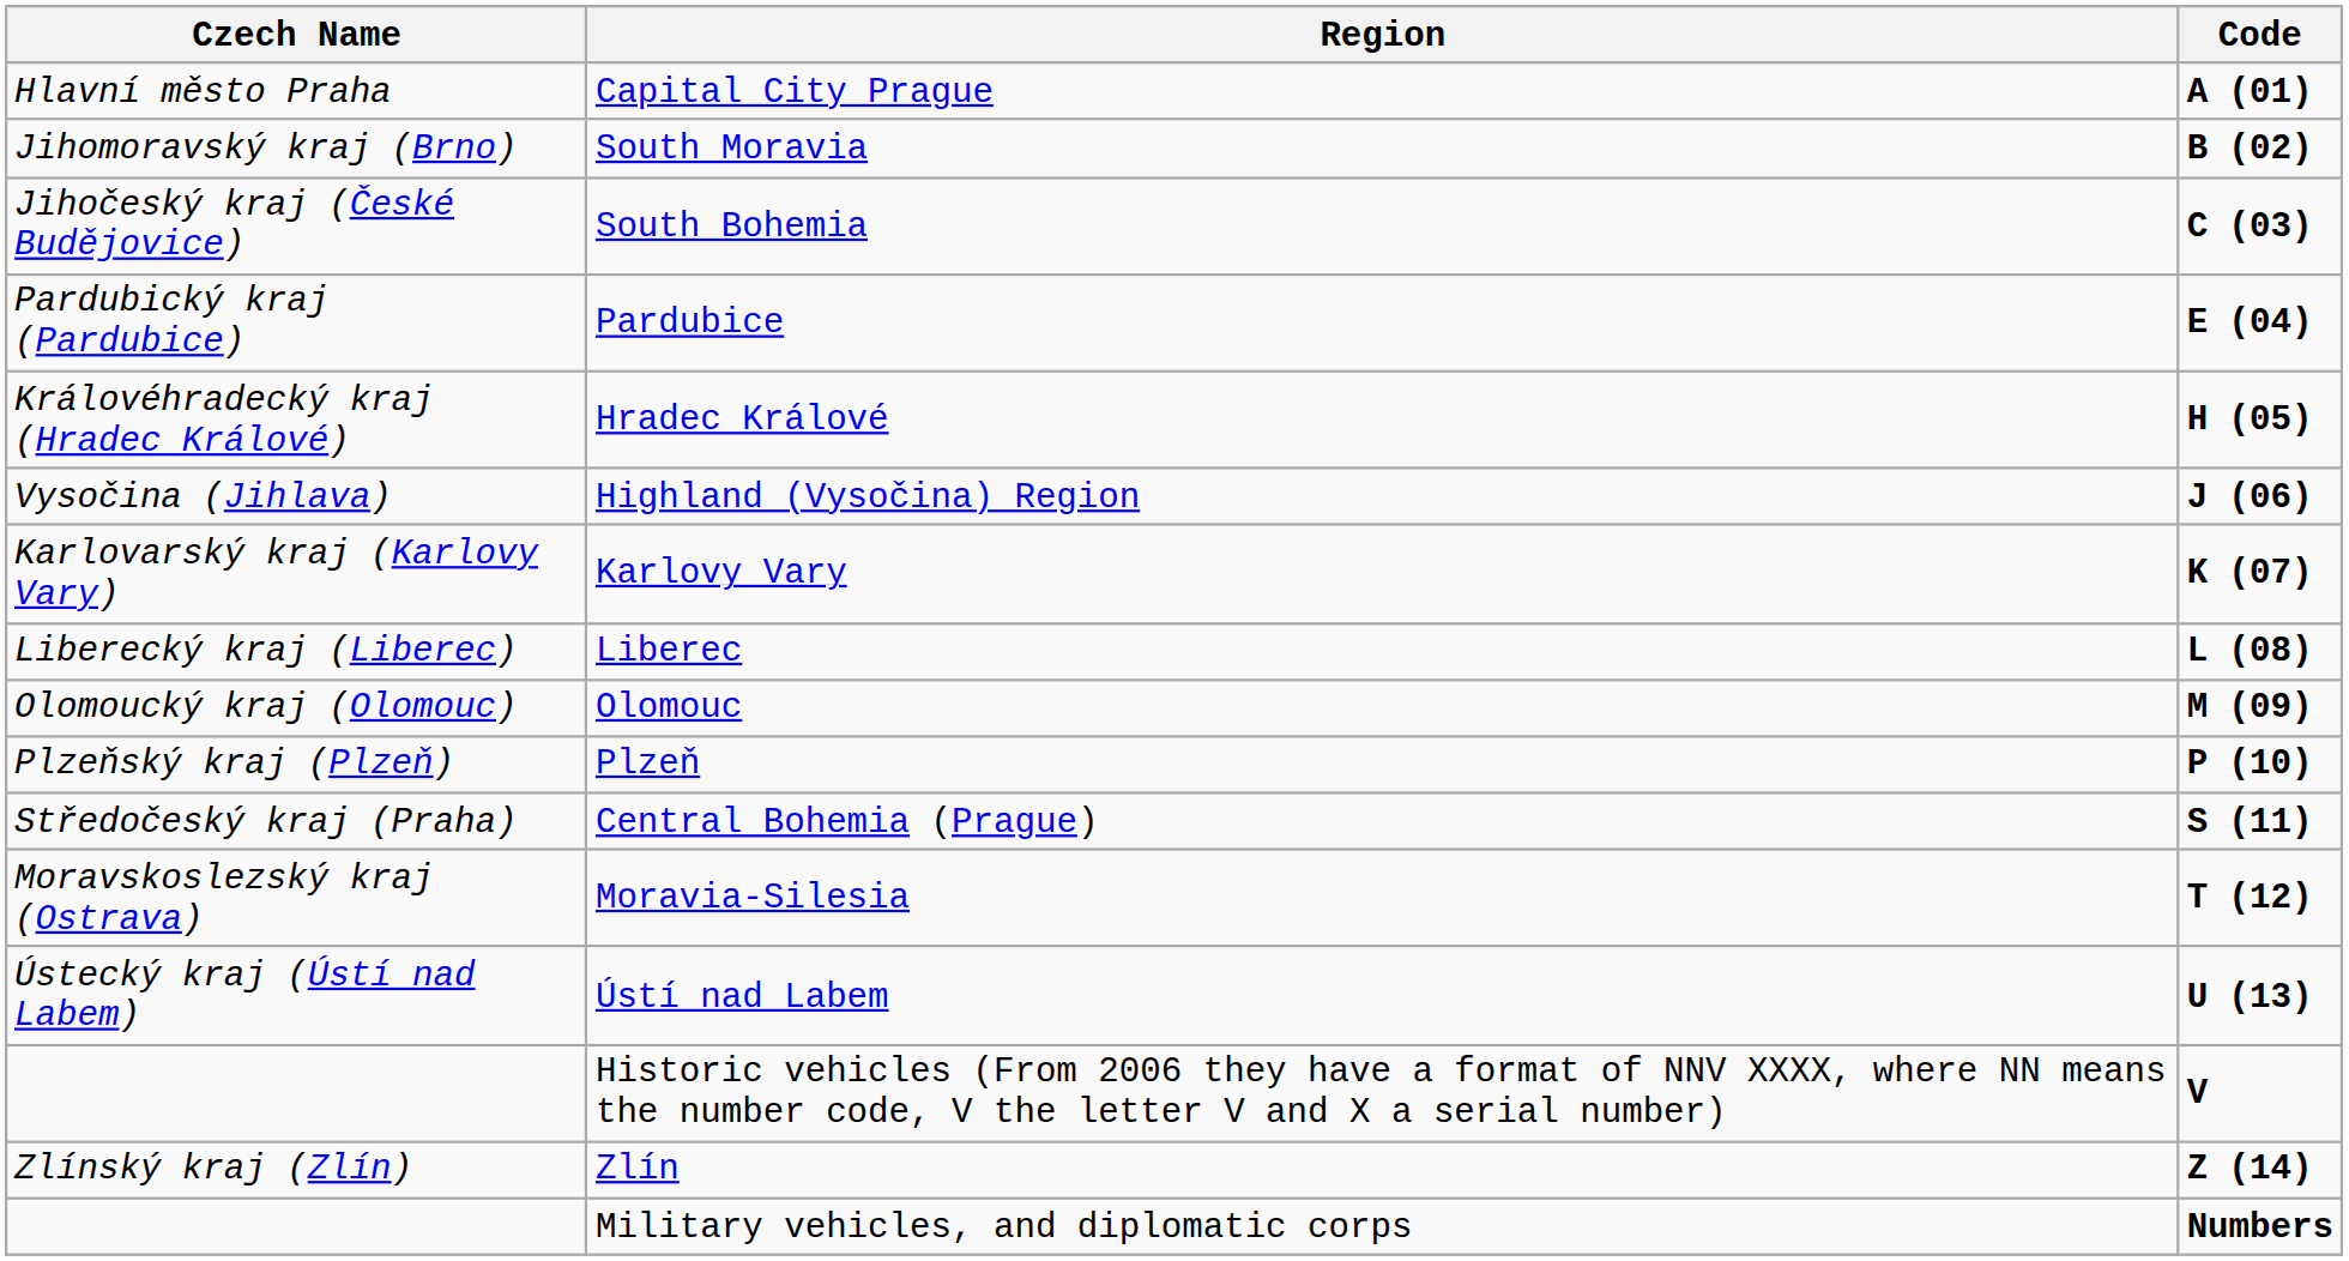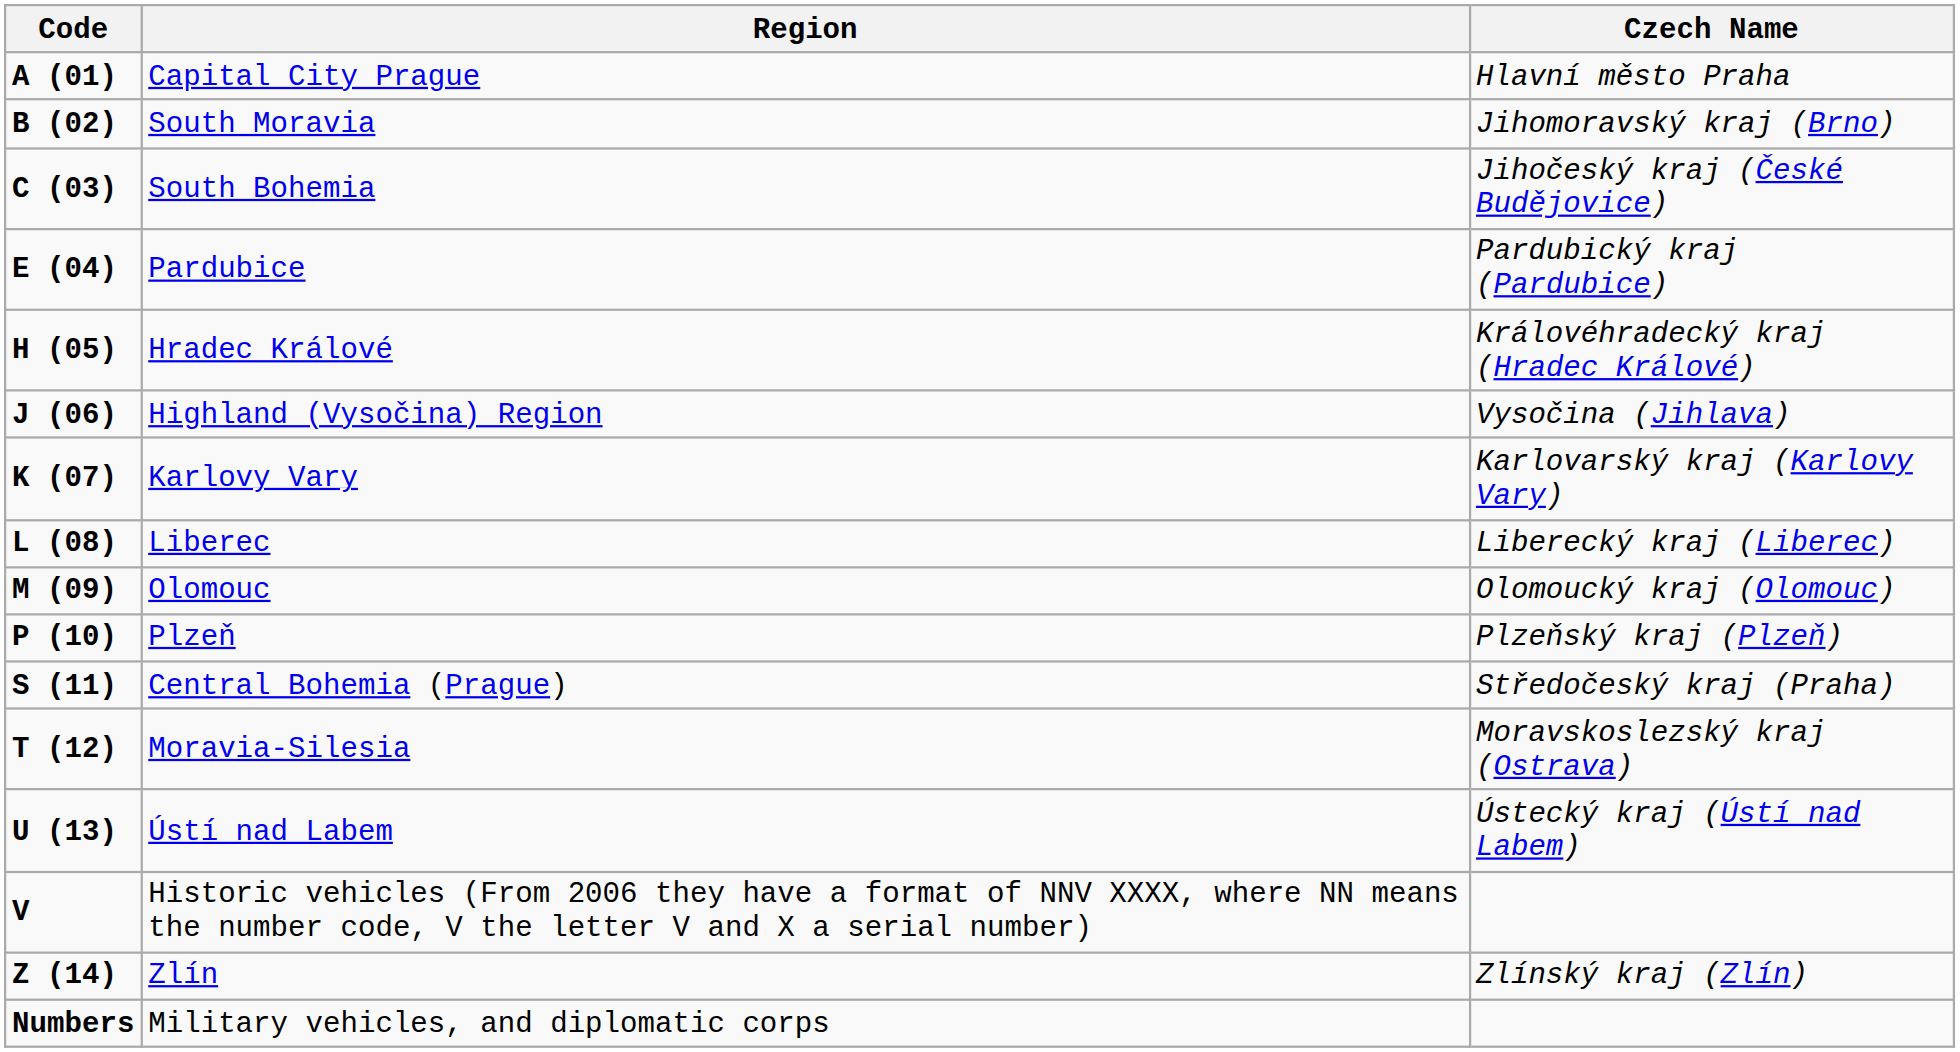columns swapped: Code <-> Czech Name
